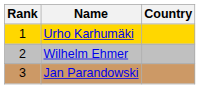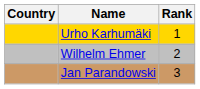columns swapped: Rank <-> Country
